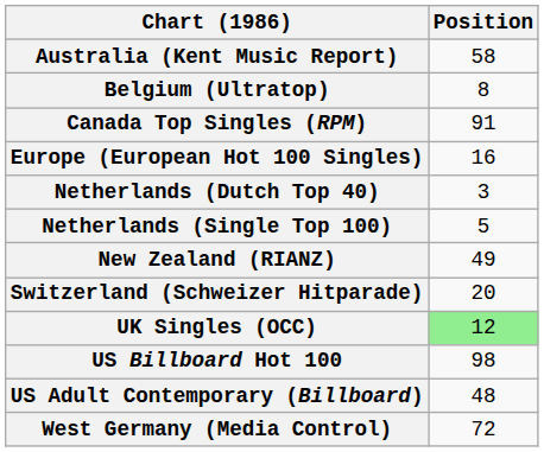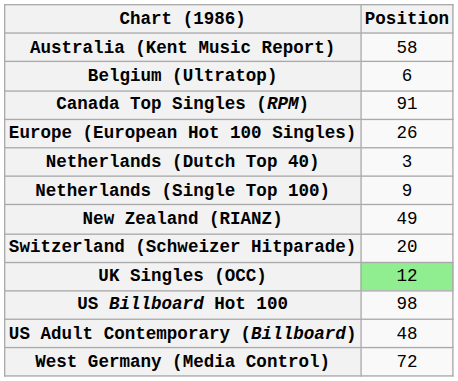Belgium (Ultratop) | Position: 8 -> 6
Europe (European Hot 100 Singles) | Position: 16 -> 26
Netherlands (Single Top 100) | Position: 5 -> 9
